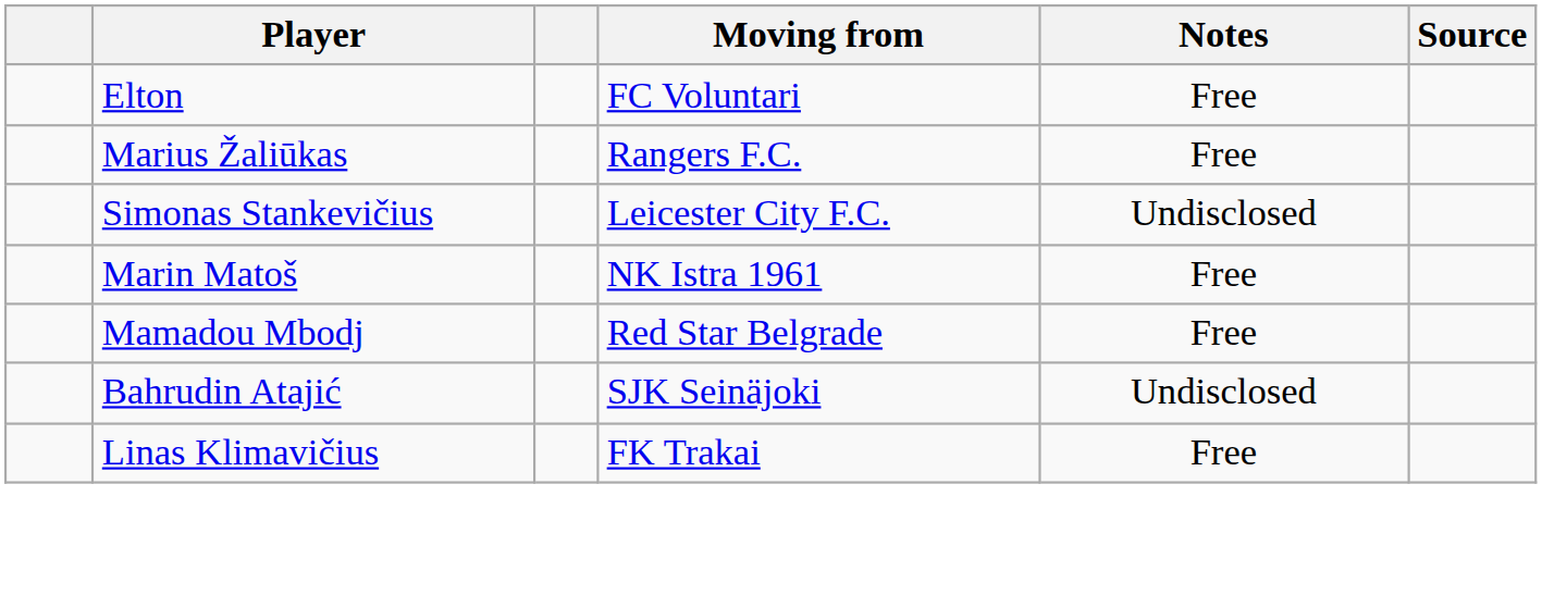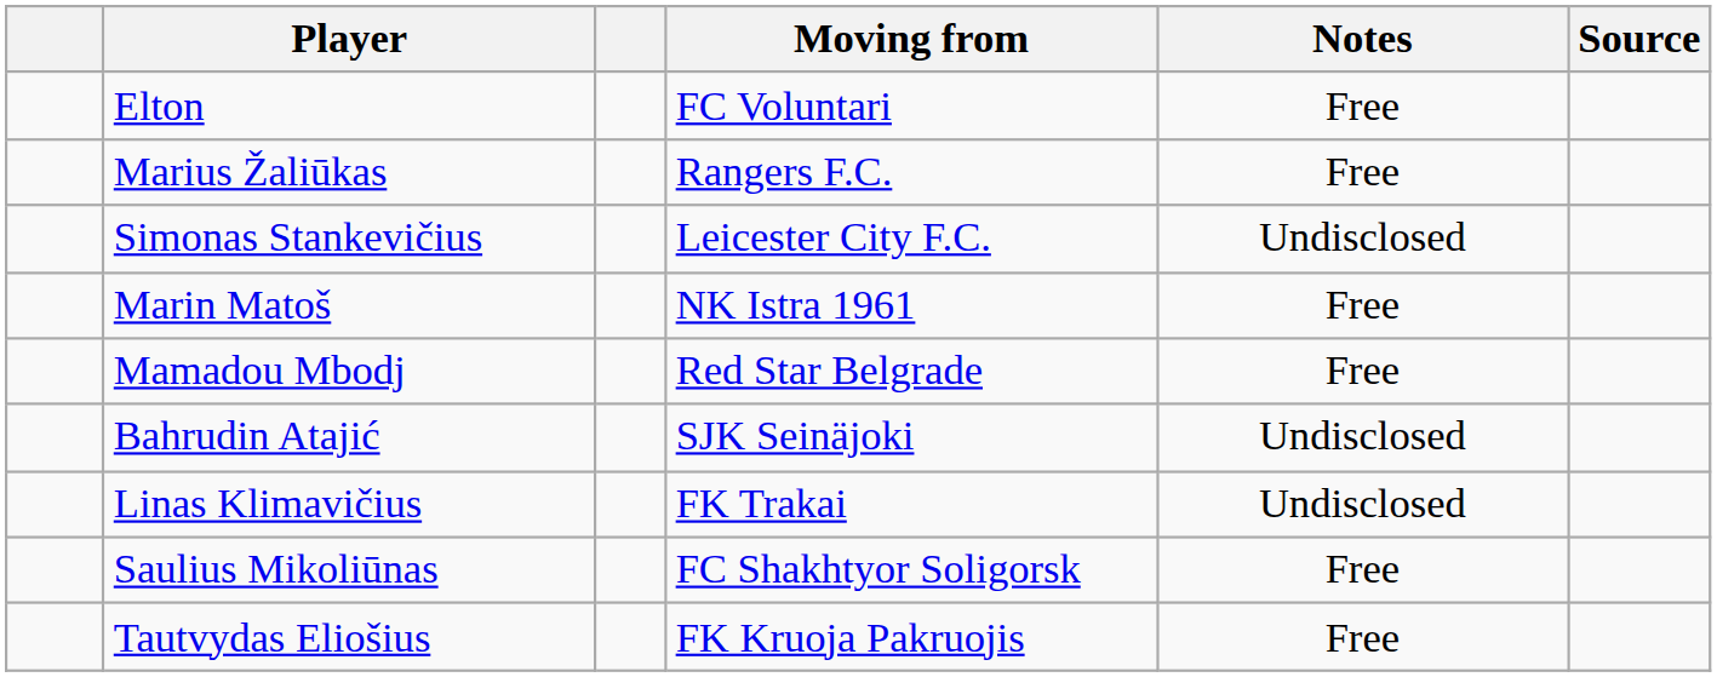Linas Klimavičius | Notes: Free -> Undisclosed
+ row: Saulius Mikoliūnas | FC Shakhtyor Soligorsk | Free
+ row: Tautvydas Eliošius | FK Kruoja Pakruojis | Free
